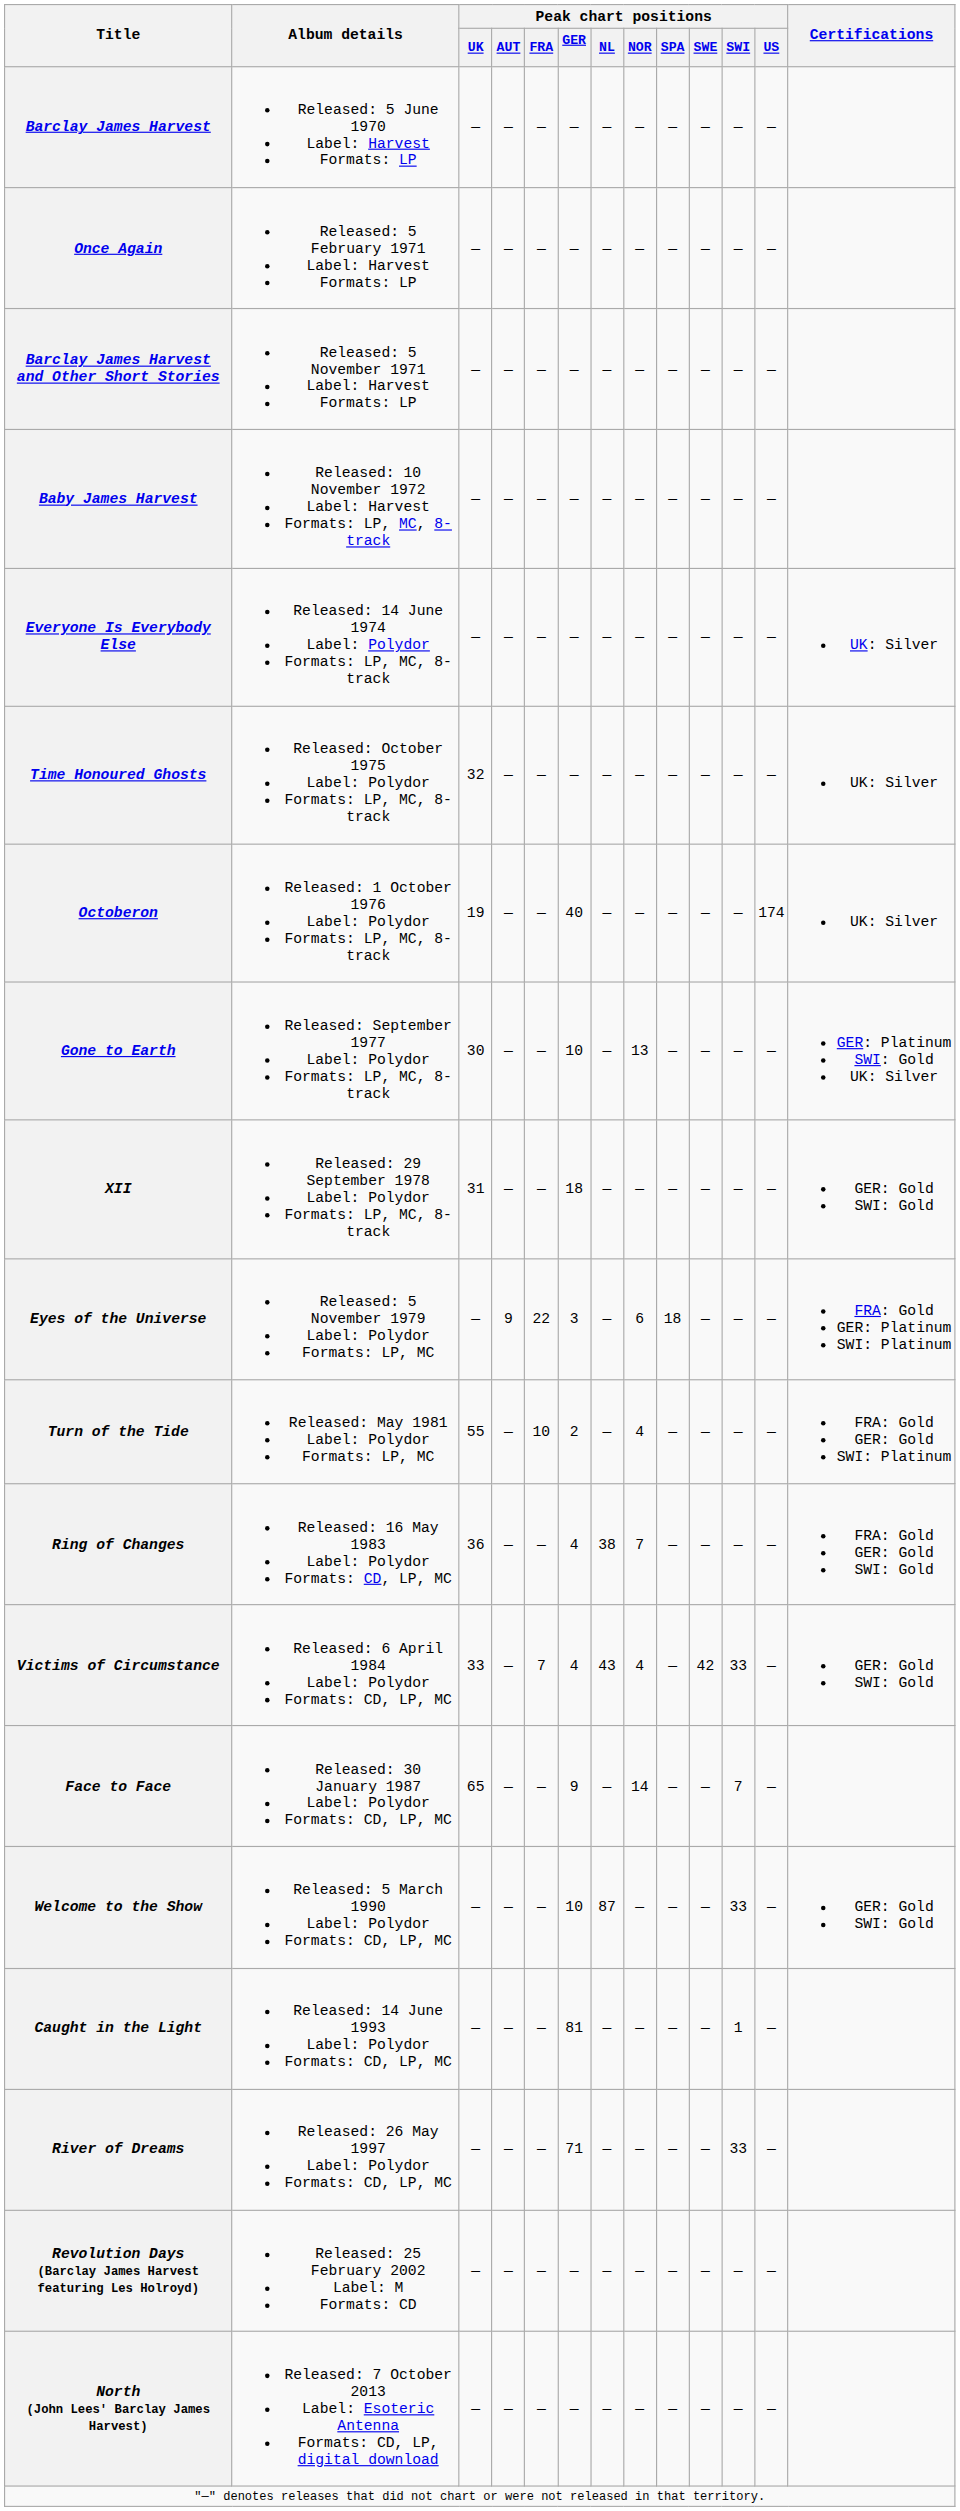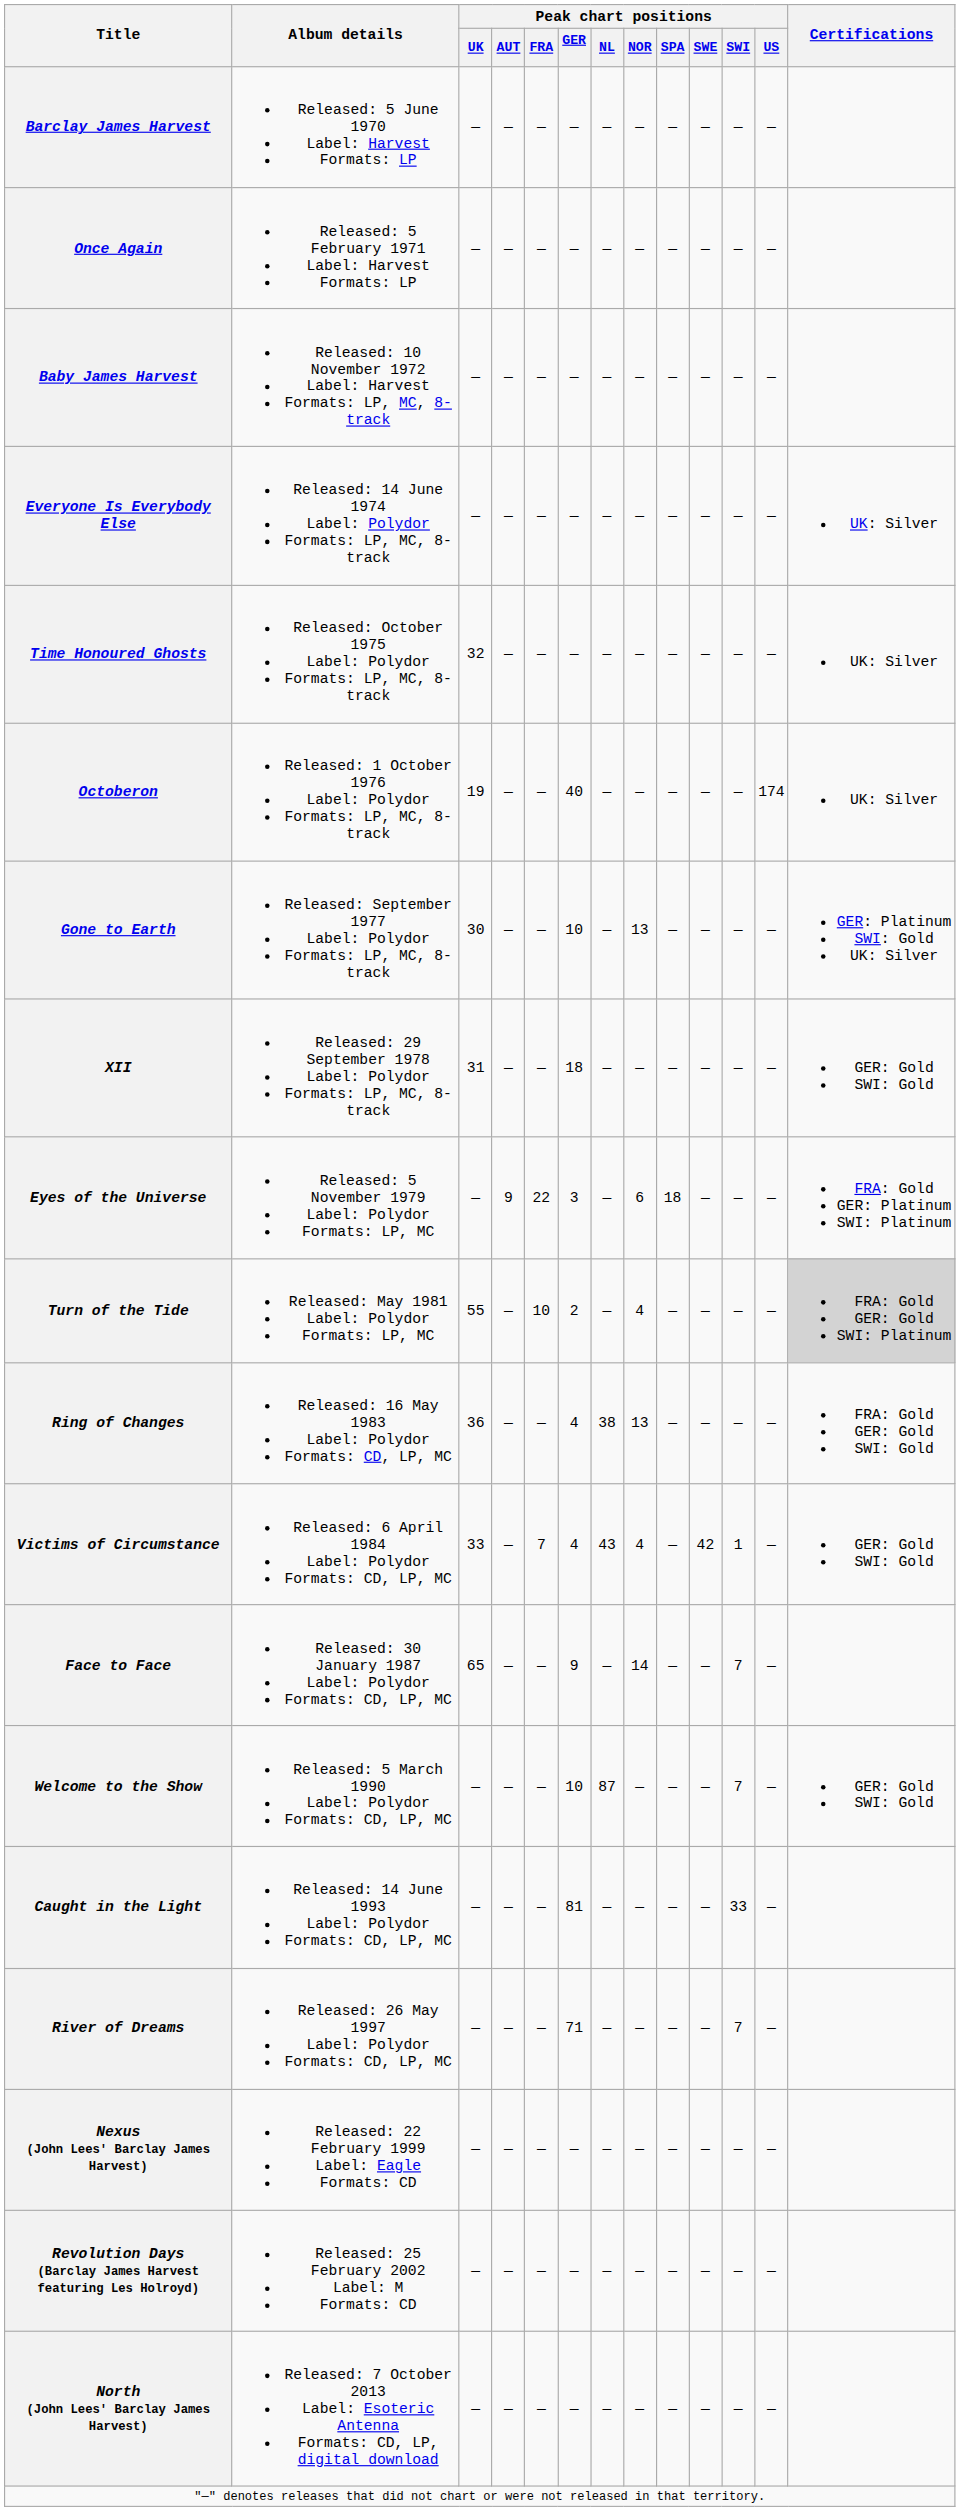- row: Barclay James Harvest and Other Short Stories | Released: 5 November 1971 Label: Harvest Formats: LP | — | — | — | — | — | — | — | — | — | —
Turn of the Tide | Certifications: no background -> lightgrey background
Ring of Changes | Peak chart positions / NOR: 7 -> 13
Victims of Circumstance | Peak chart positions / SWI: 33 -> 1
Welcome to the Show | Peak chart positions / SWI: 33 -> 7
Caught in the Light | Peak chart positions / SWI: 1 -> 33
River of Dreams | Peak chart positions / SWI: 33 -> 7
+ row: Nexus (John Lees' Barclay James Harvest) | Released: 22 February 1999 Label: Eagle Formats: CD | — | — | — | — | — | — | — | — | — | —
